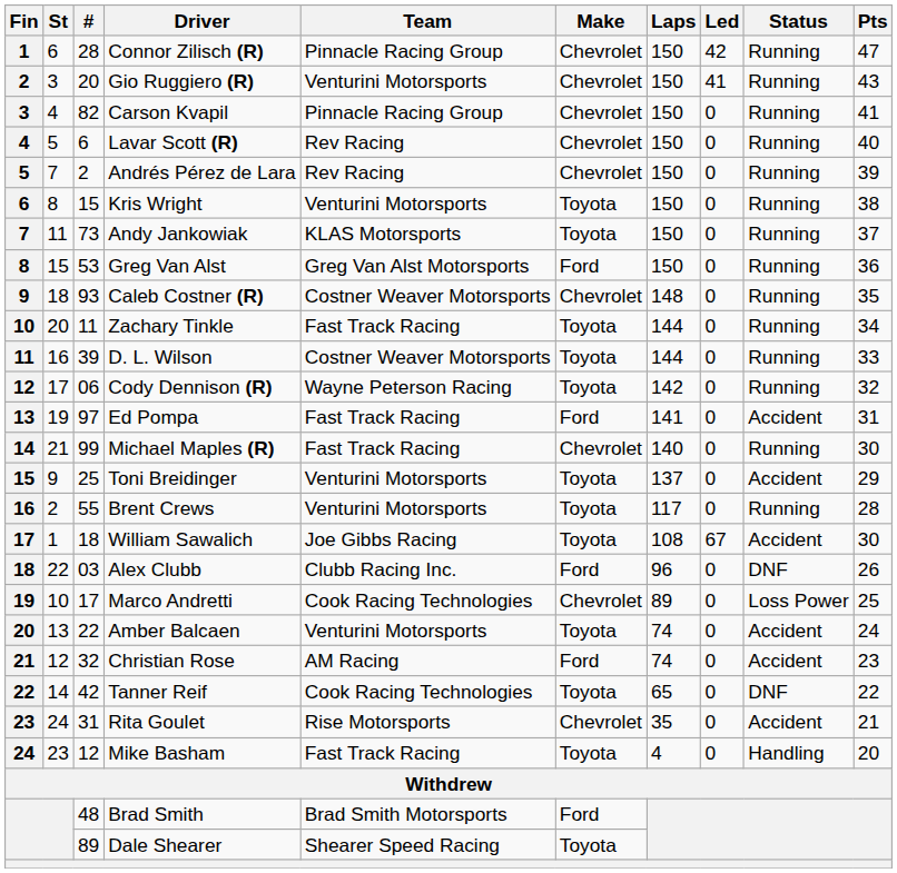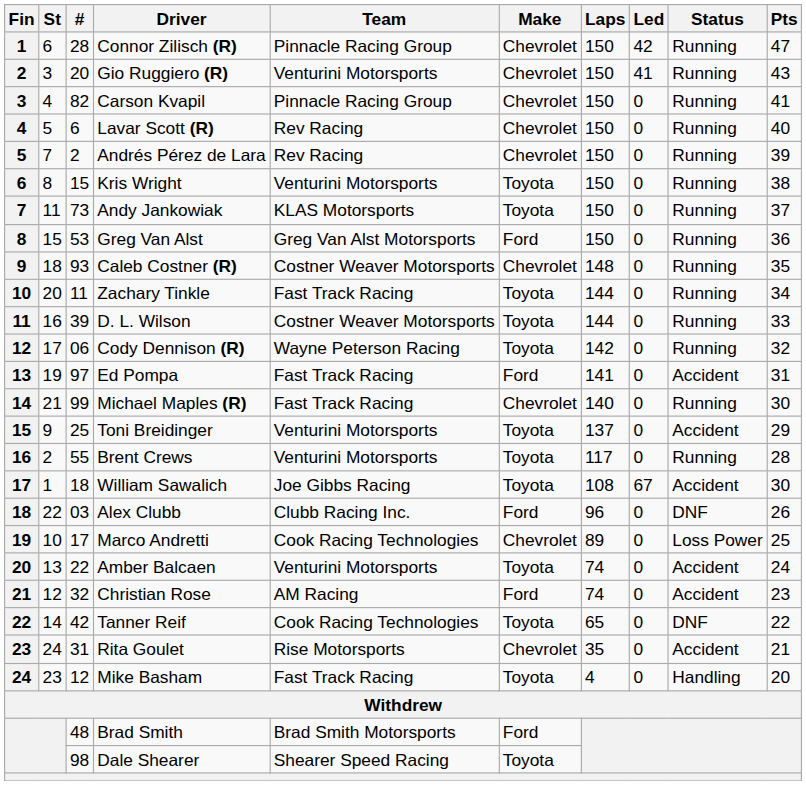Dale Shearer | #: 89 -> 98
